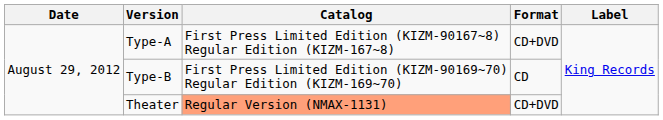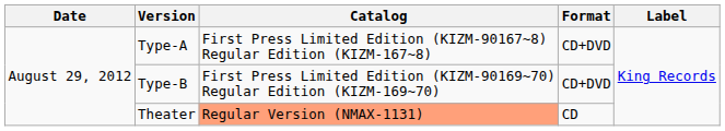Type-B | Format: CD -> CD+DVD
Theater | Format: CD+DVD -> CD
